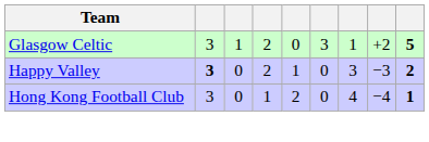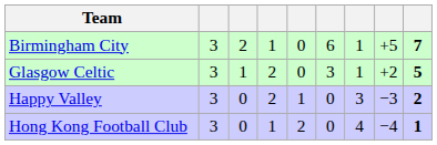+ row: Birmingham City | 3 | 2 | 1 | 0 | 6 | 1 | +5 | 7
Happy Valley | column 2: bold -> normal
